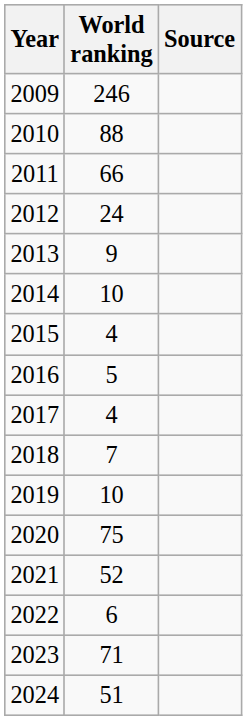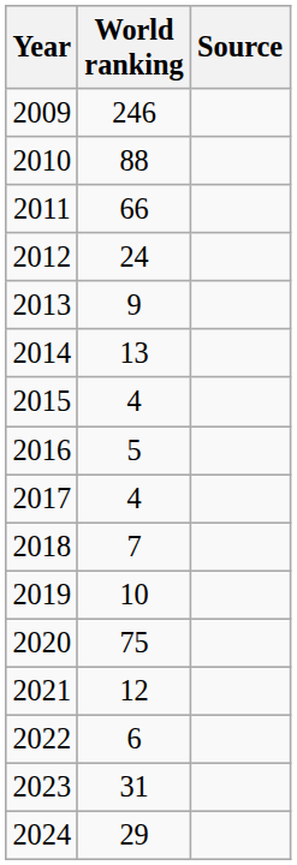2014 | World ranking: 10 -> 13
2021 | World ranking: 52 -> 12
2023 | World ranking: 71 -> 31
2024 | World ranking: 51 -> 29
